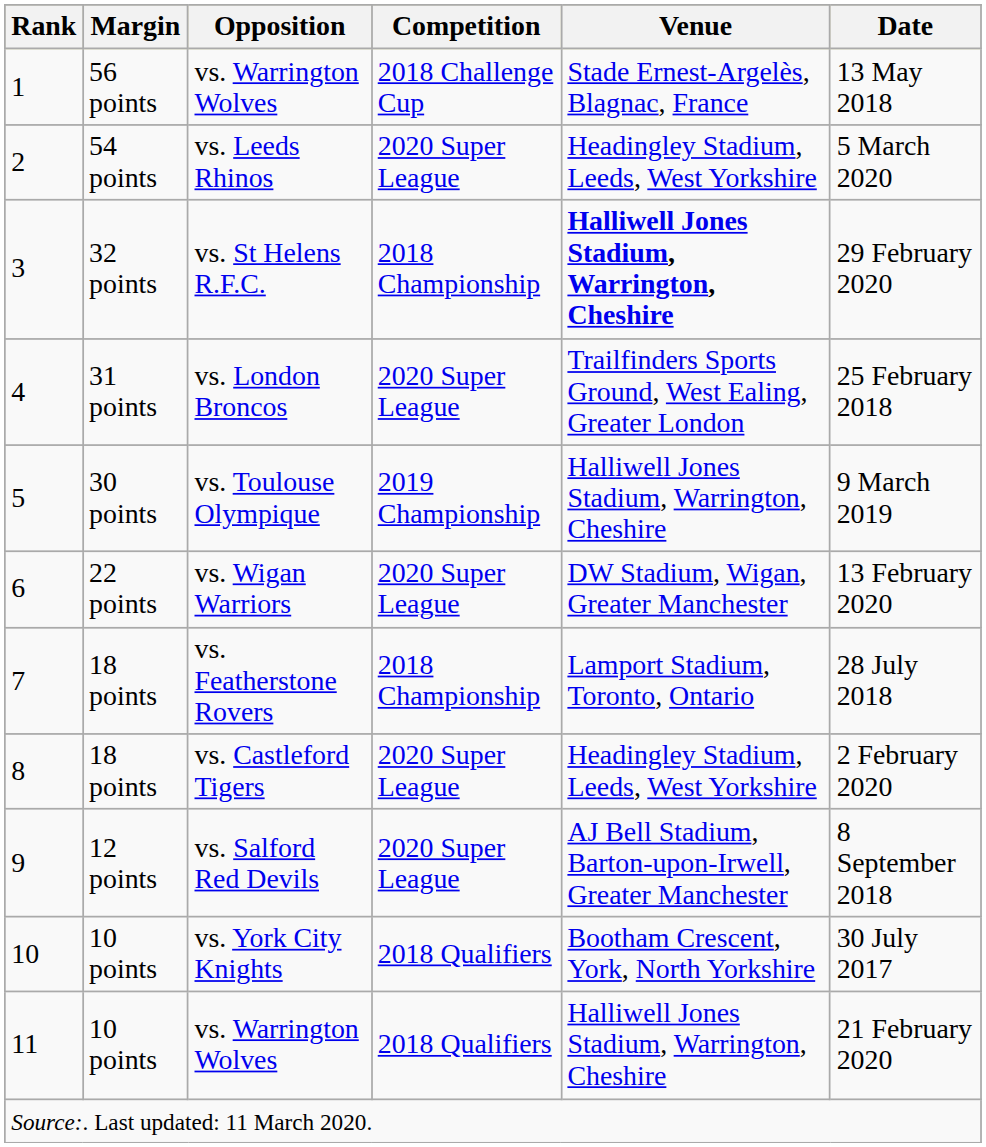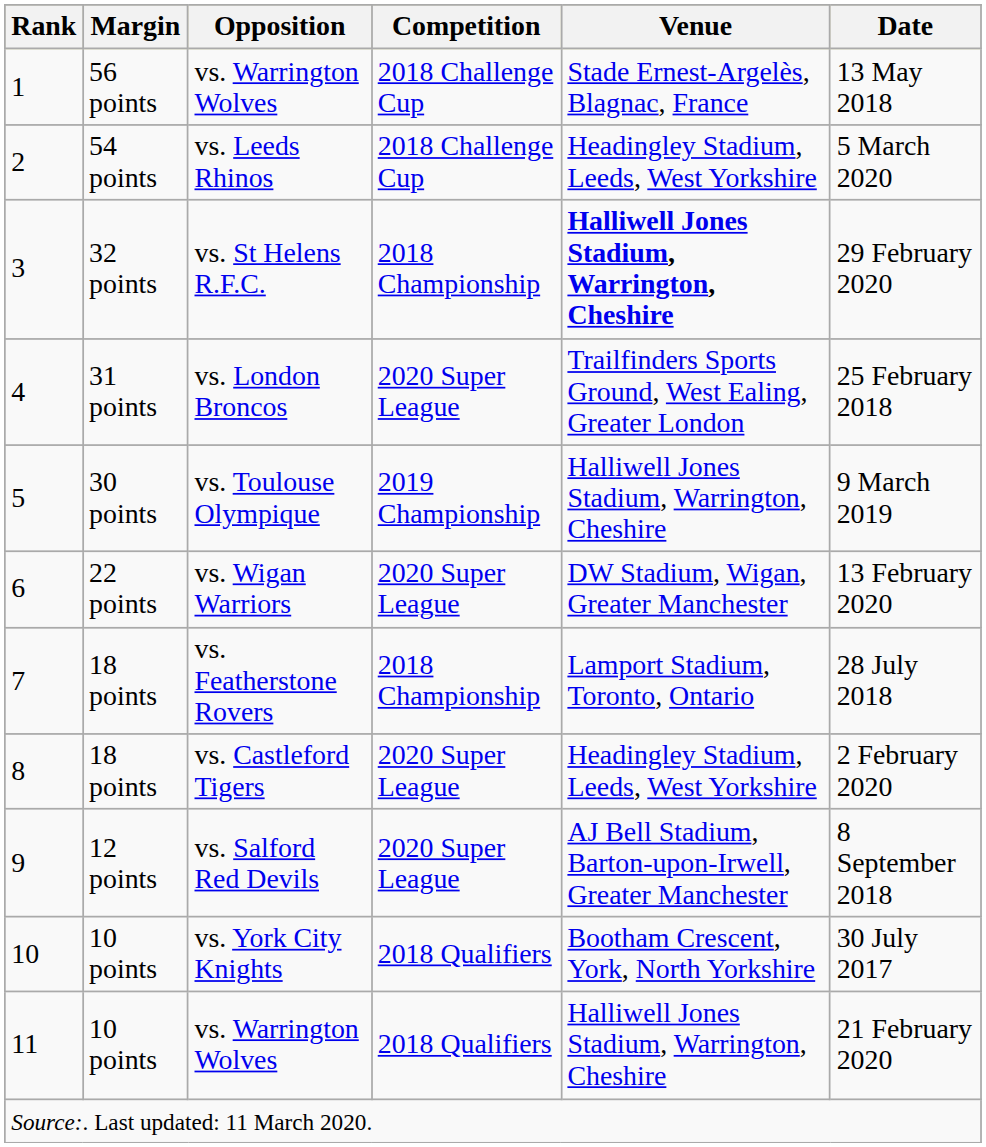vs. Leeds Rhinos | Competition: 2020 Super League -> 2018 Challenge Cup
